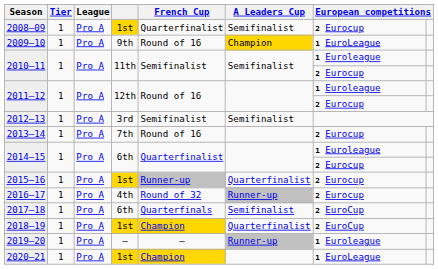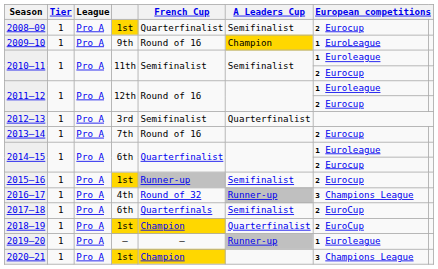2012–13 | A Leaders Cup: Semifinalist -> Quarterfinalist
2015–16 | A Leaders Cup: Quarterfinalist -> Semifinalist
2016–17 | column 7: 2 Eurocup -> 3 Champions League
2020–21 | column 7: 1 EuroLeague -> 3 Champions League
